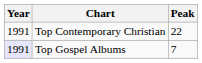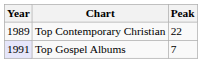Top Contemporary Christian | Year: 1991 -> 1989
